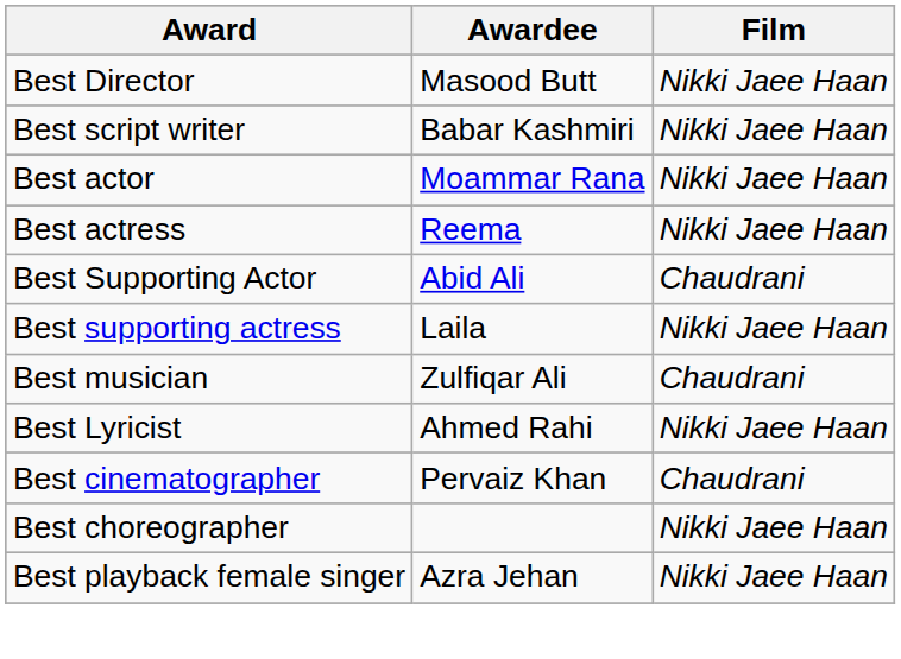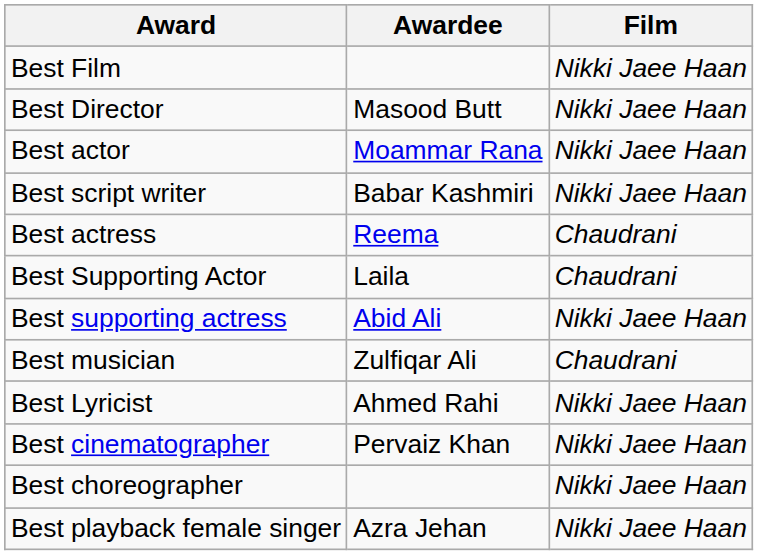+ row: Best Film | Nikki Jaee Haan
rows swapped: Best script writer <-> Best actor
Best actress | Film: Nikki Jaee Haan -> Chaudrani
Best Supporting Actor | Awardee: Abid Ali -> Laila
Best supporting actress | Awardee: Laila -> Abid Ali
Best cinematographer | Film: Chaudrani -> Nikki Jaee Haan
